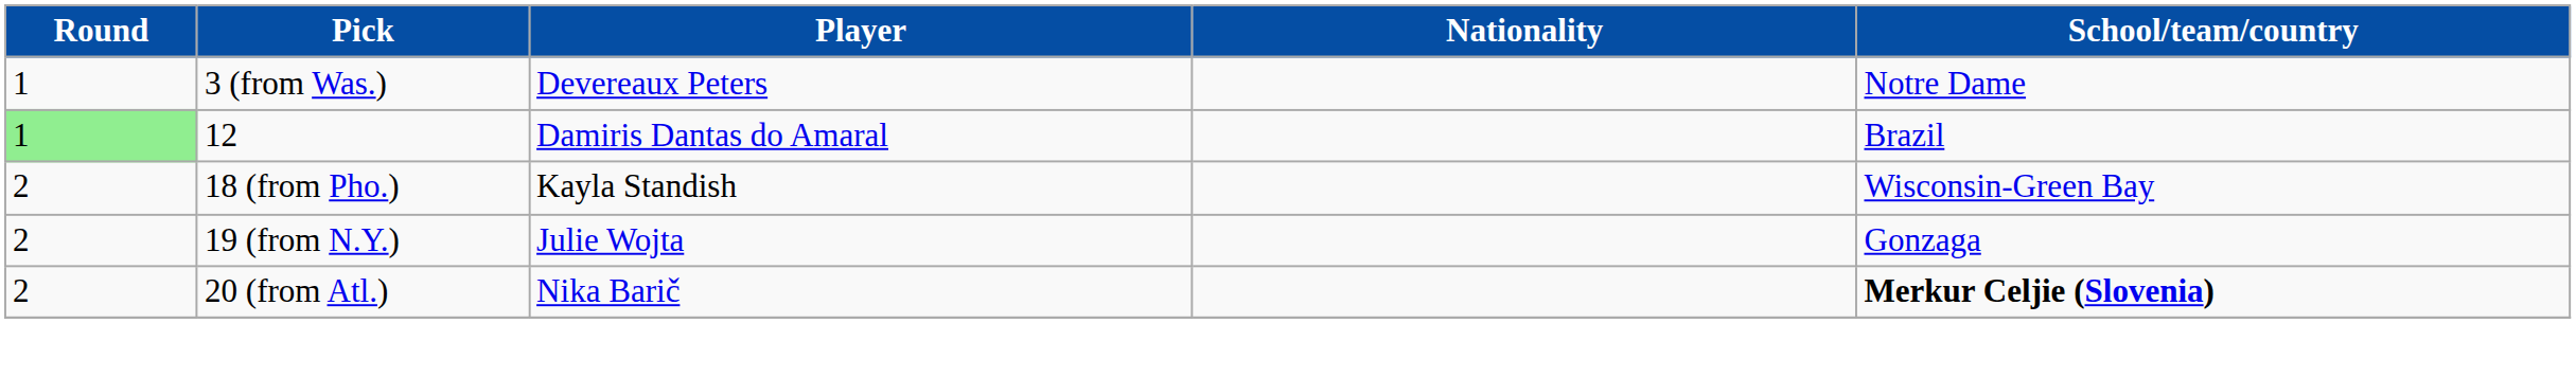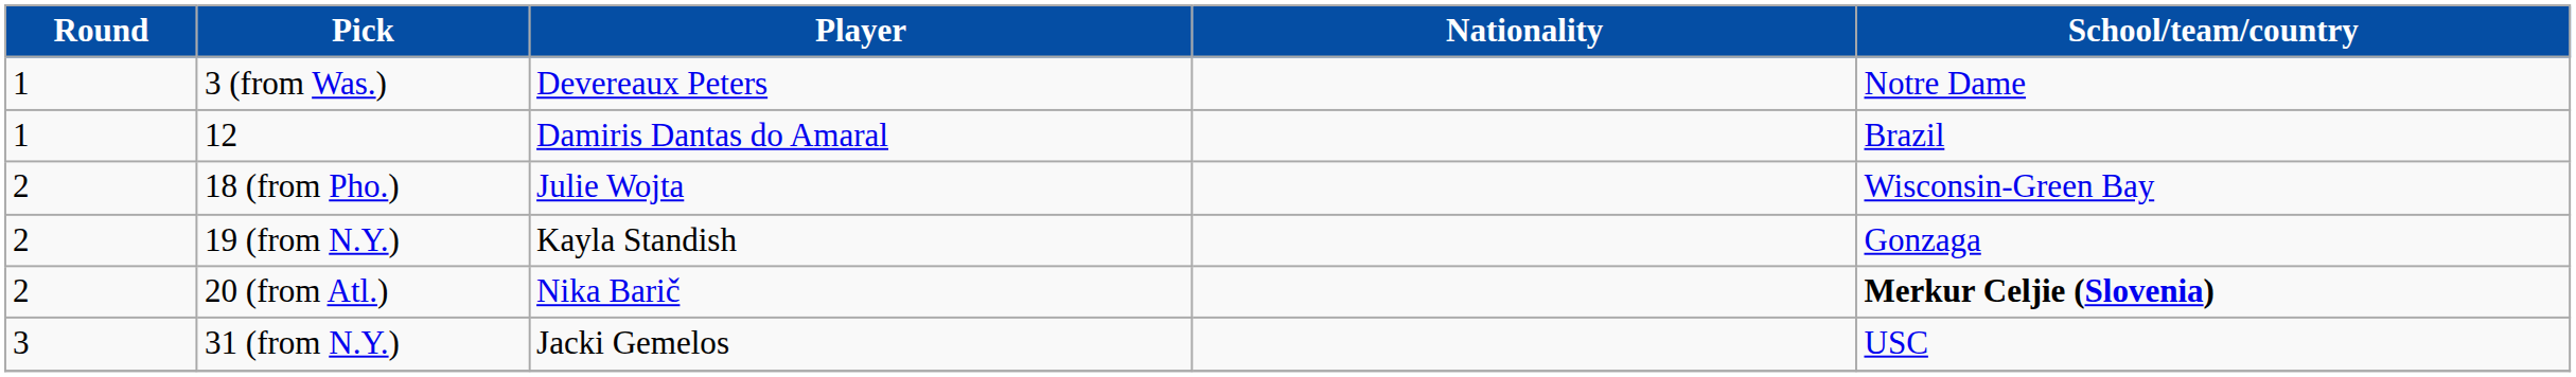12 | Round: lightgreen background -> no background
18 (from Pho.) | Player: Kayla Standish -> Julie Wojta
19 (from N.Y.) | Player: Julie Wojta -> Kayla Standish
+ row: 3 | 31 (from N.Y.) | Jacki Gemelos | USC
